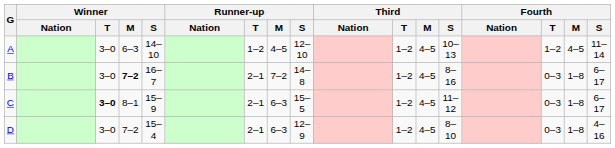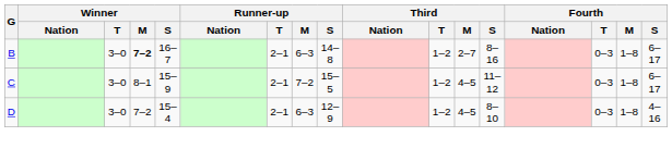- row: A | 3–0 | 6–3 | 14–10 | 1–2 | 4–5 | 12–10 | 1–2 | 4–5 | 10–13 | 1–2 | 4–5 | 11–14
B | Runner-up / M: 7–2 -> 6–3
B | Third / M: 4–5 -> 2–7
C | Winner / T: bold -> normal
C | Runner-up / M: 6–3 -> 7–2
